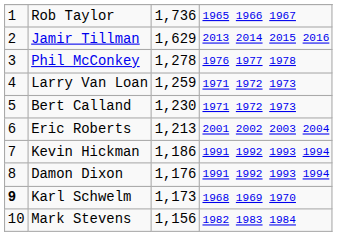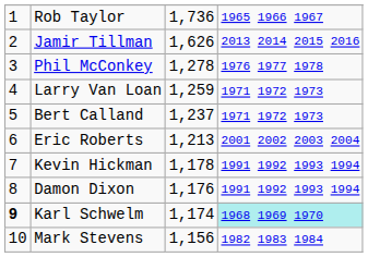Jamir Tillman | column 3: 1,629 -> 1,626
Bert Calland | column 3: 1,230 -> 1,237
Kevin Hickman | column 3: 1,186 -> 1,178
Karl Schwelm | column 3: 1,173 -> 1,174
Karl Schwelm | column 4: no background -> paleturquoise background
